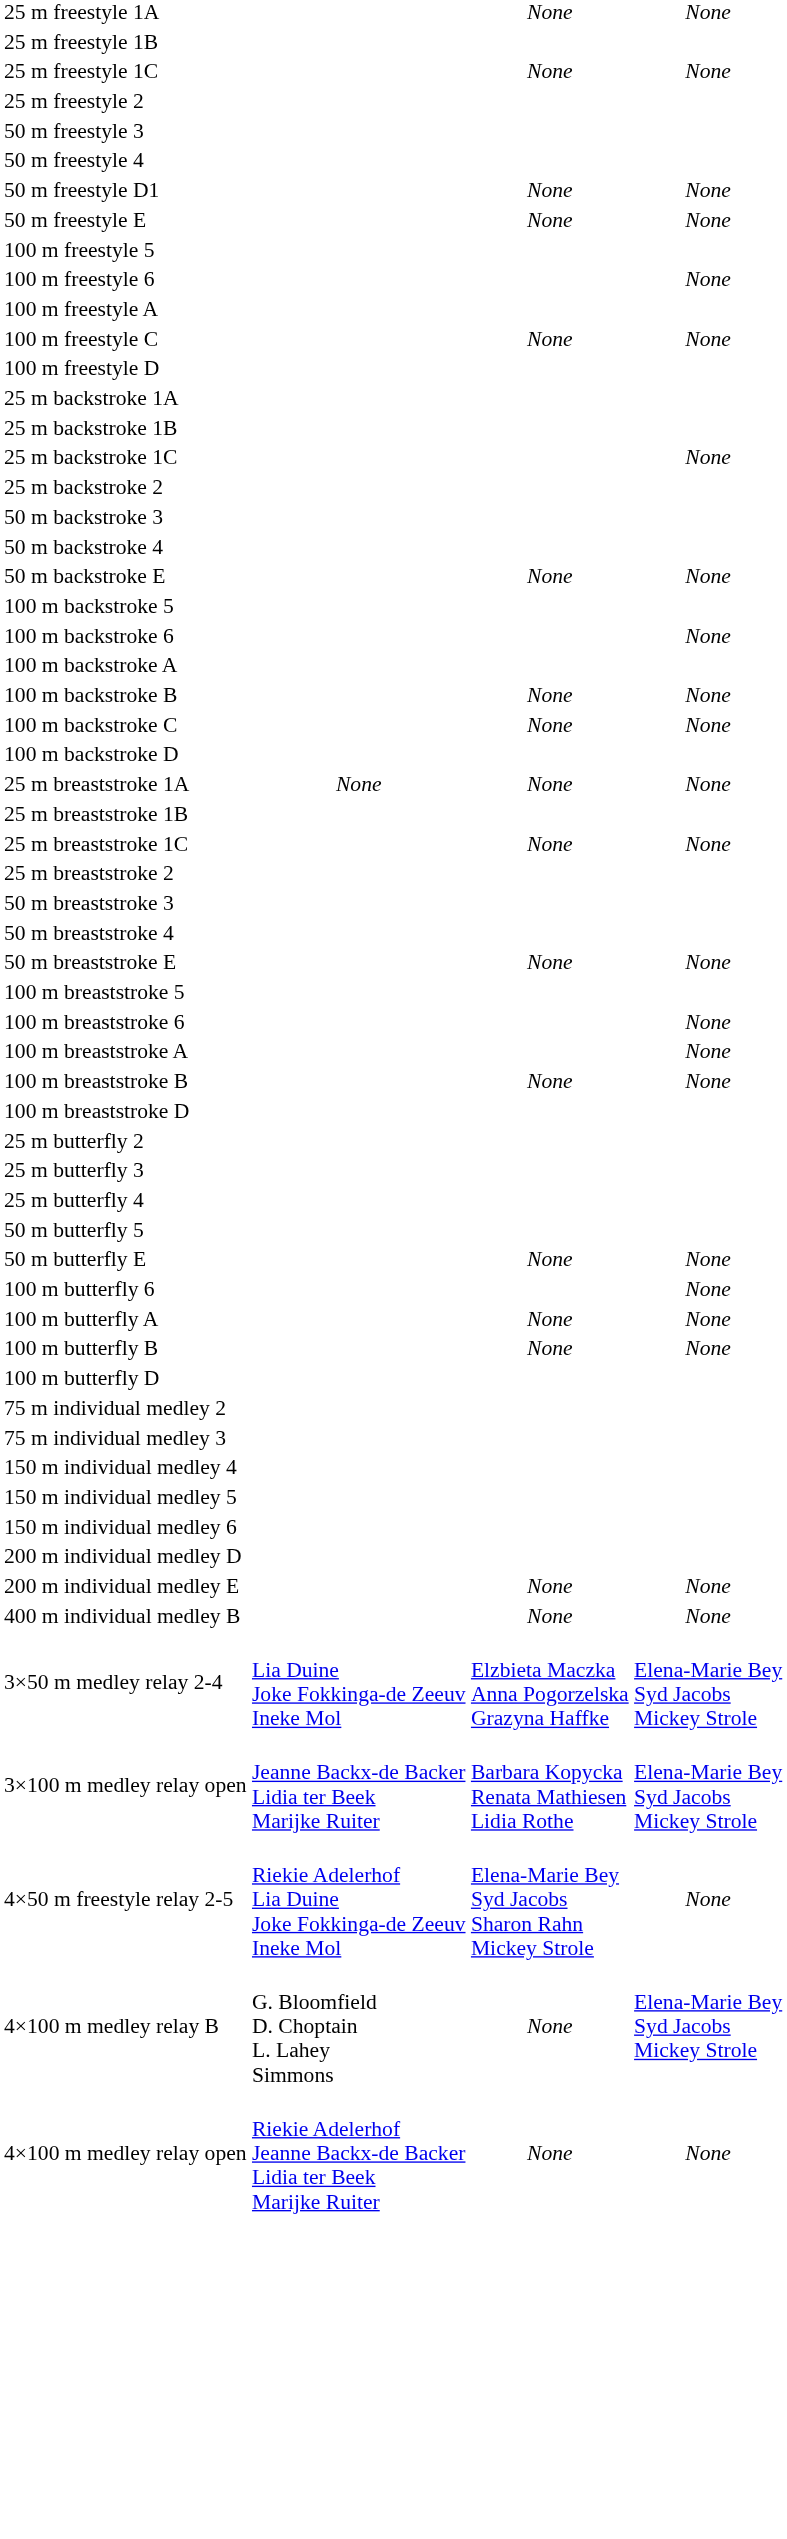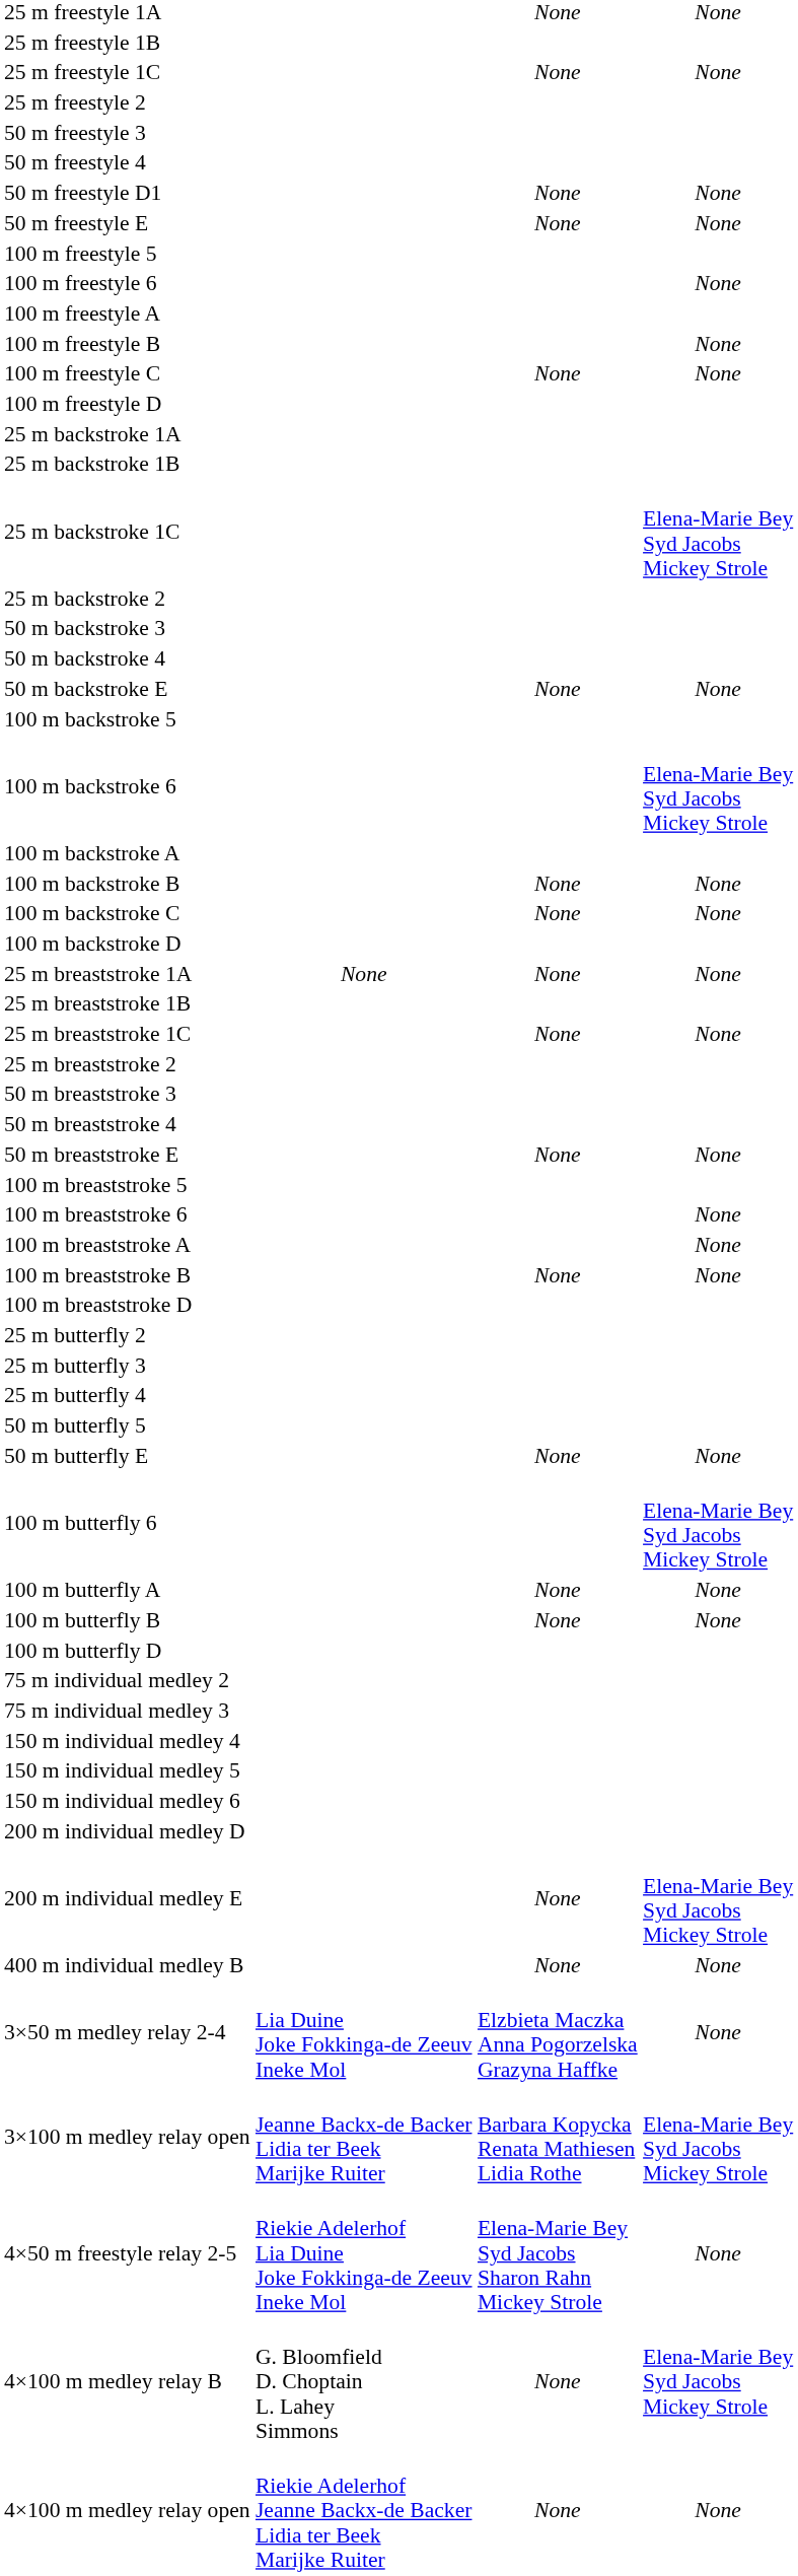+ row: 100 m freestyle B | None
25 m backstroke 1C | column 4: None -> Elena-Marie Bey Syd Jacobs Mickey Strole
100 m backstroke 6 | column 4: None -> Elena-Marie Bey Syd Jacobs Mickey Strole
100 m butterfly 6 | column 4: None -> Elena-Marie Bey Syd Jacobs Mickey Strole
200 m individual medley E | column 4: None -> Elena-Marie Bey Syd Jacobs Mickey Strole
3×50 m medley relay 2-4 | column 4: Elena-Marie Bey Syd Jacobs Mickey Strole -> None
